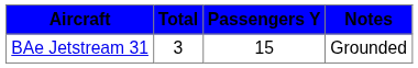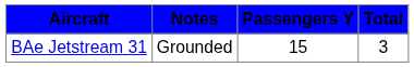columns swapped: Total <-> Notes
